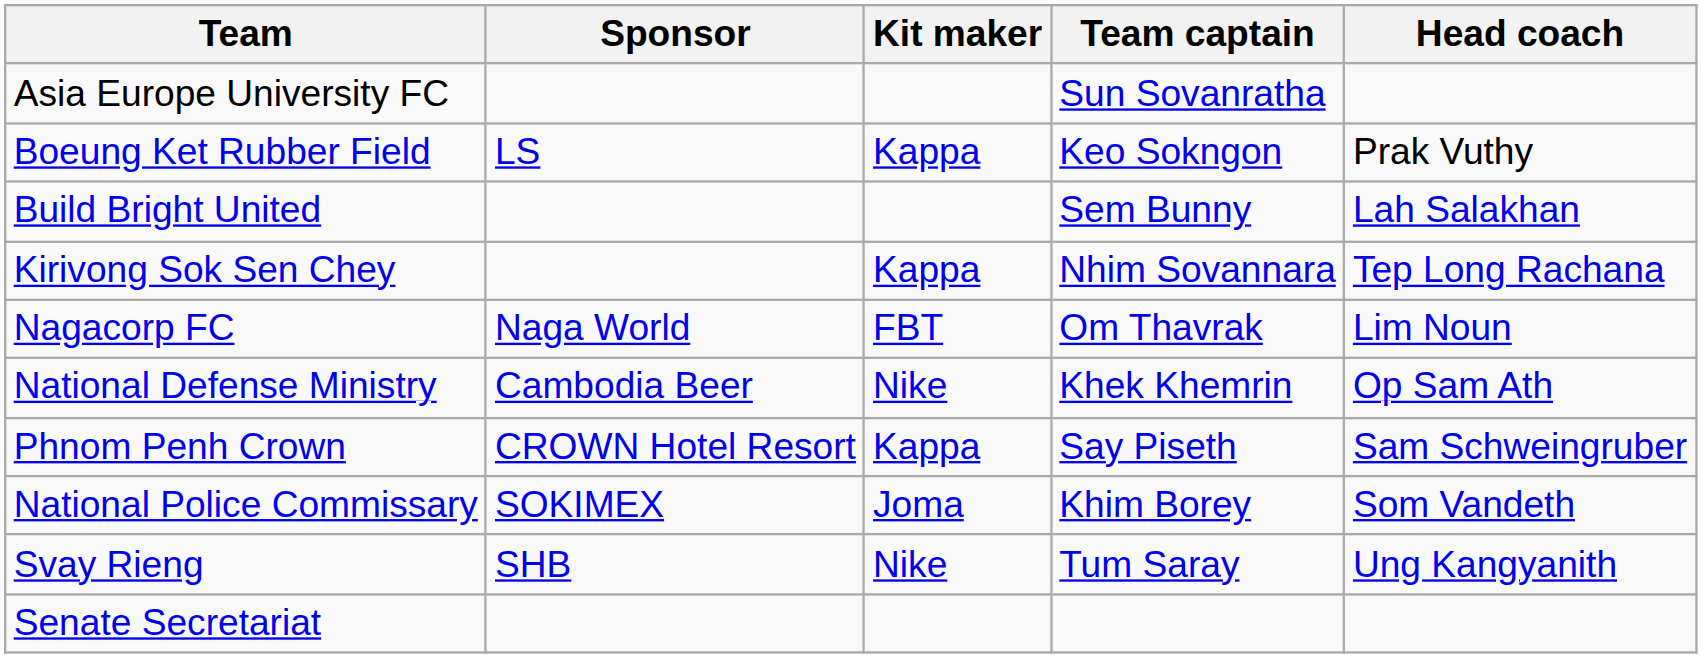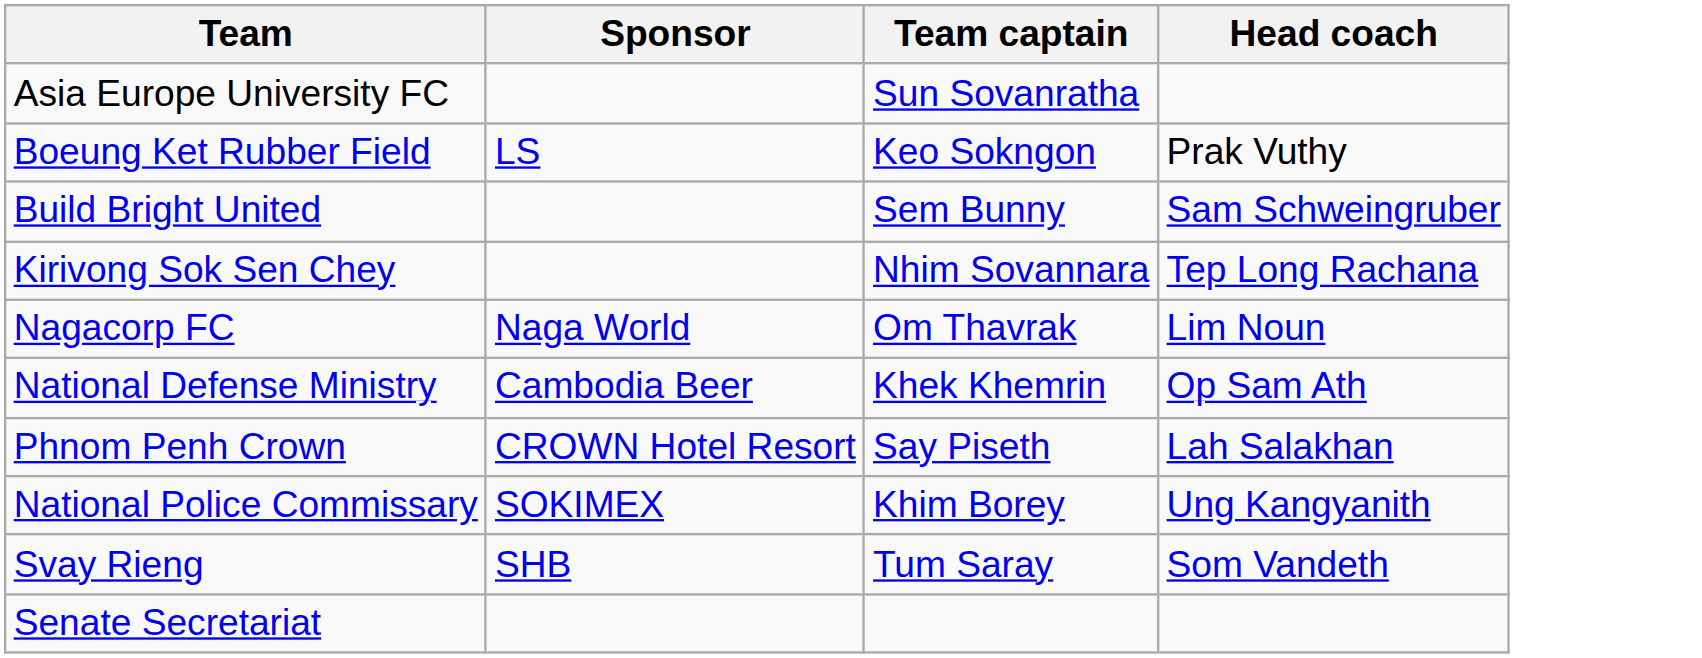- column: Kit maker | Kappa | Kappa | FBT | Nike | Kappa | Joma | Nike
Build Bright United | Head coach: Lah Salakhan -> Sam Schweingruber
Phnom Penh Crown | Head coach: Sam Schweingruber -> Lah Salakhan
National Police Commissary | Head coach: Som Vandeth -> Ung Kangyanith
Svay Rieng | Head coach: Ung Kangyanith -> Som Vandeth
